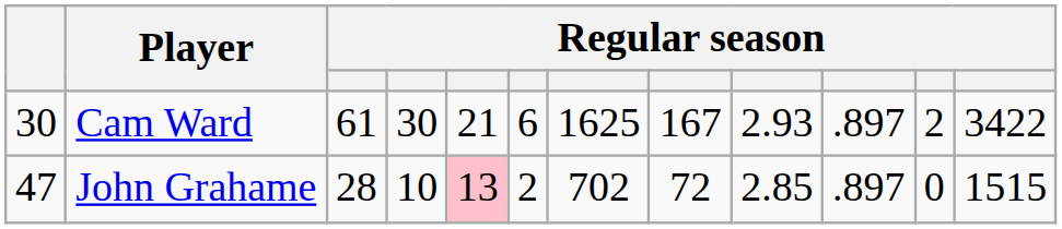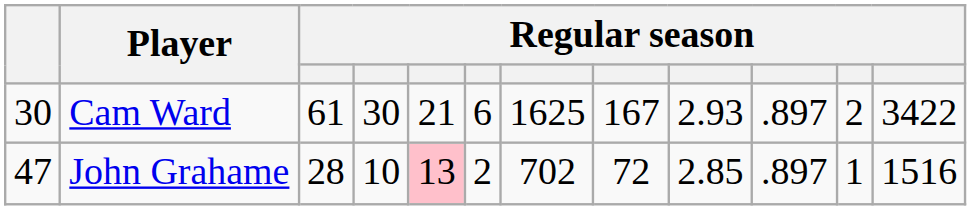John Grahame | column 11: 0 -> 1
John Grahame | column 12: 1515 -> 1516
